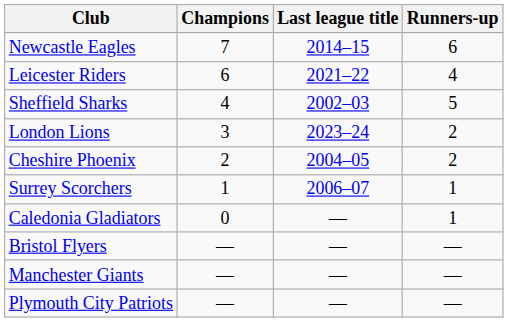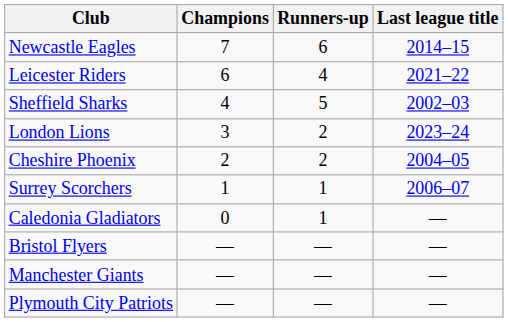columns swapped: Runners-up <-> Last league title
